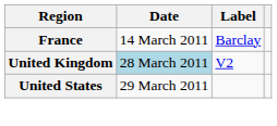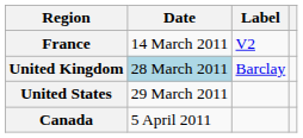France | Label: Barclay -> V2
United Kingdom | Label: V2 -> Barclay
+ row: Canada | 5 April 2011
